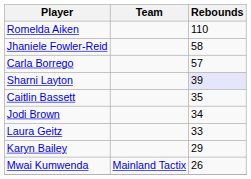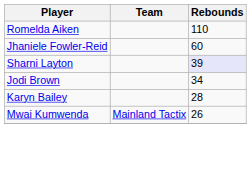Jhaniele Fowler-Reid | Rebounds: 58 -> 60
- row: Carla Borrego | 57
- row: Caitlin Bassett | 35
- row: Laura Geitz | 33
Karyn Bailey | Rebounds: 29 -> 28
